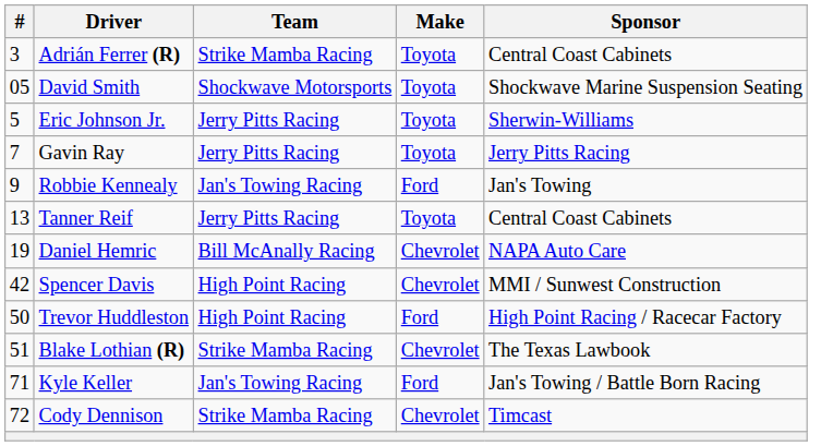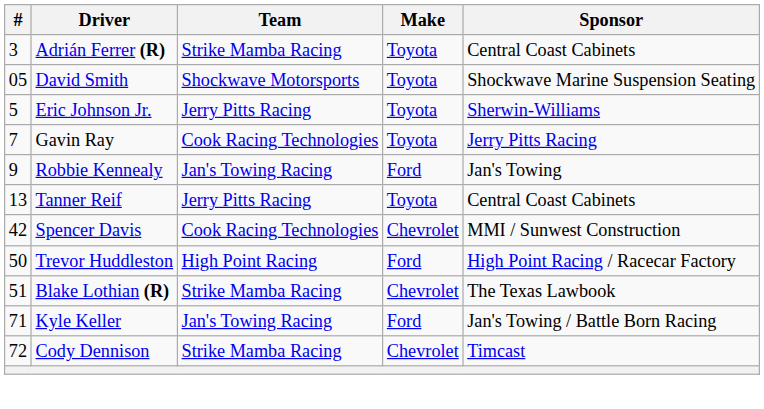Gavin Ray | Team: Jerry Pitts Racing -> Cook Racing Technologies
- row: 19 | Daniel Hemric | Bill McAnally Racing | Chevrolet | NAPA Auto Care
Spencer Davis | Team: High Point Racing -> Cook Racing Technologies
